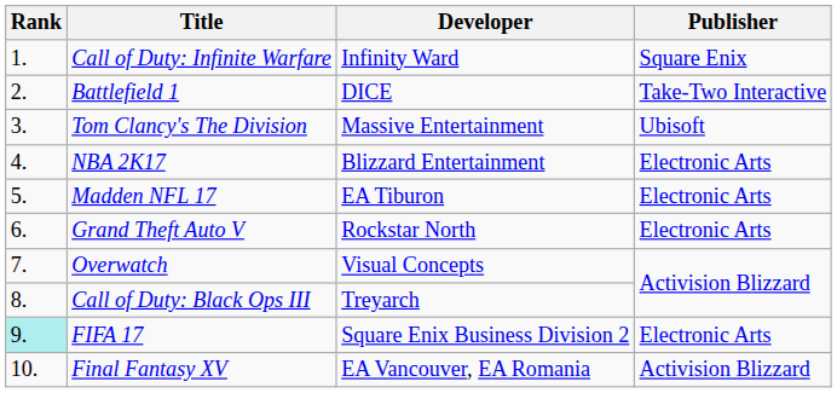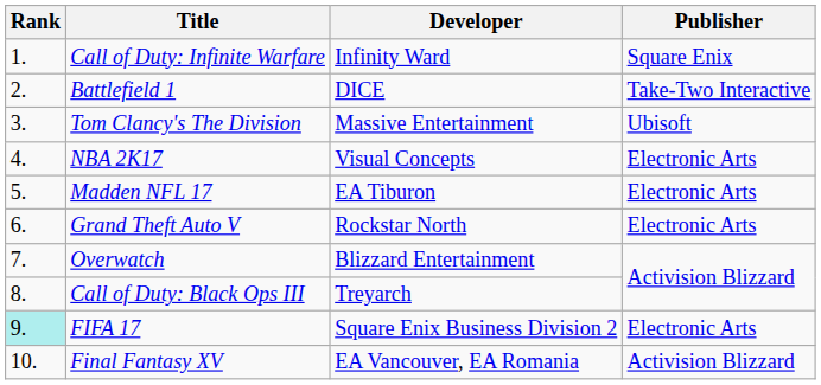NBA 2K17 | Developer: Blizzard Entertainment -> Visual Concepts
Overwatch | Developer: Visual Concepts -> Blizzard Entertainment
